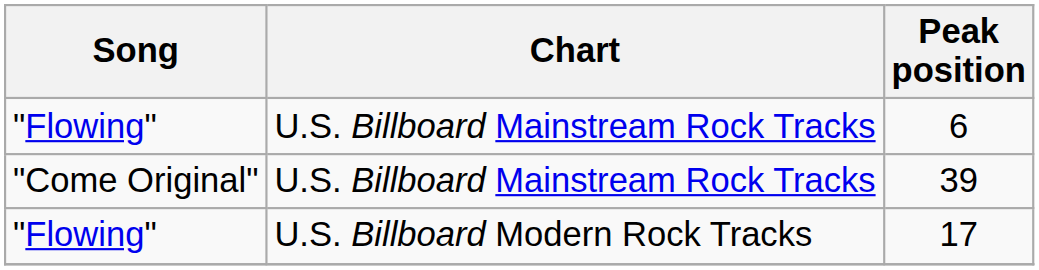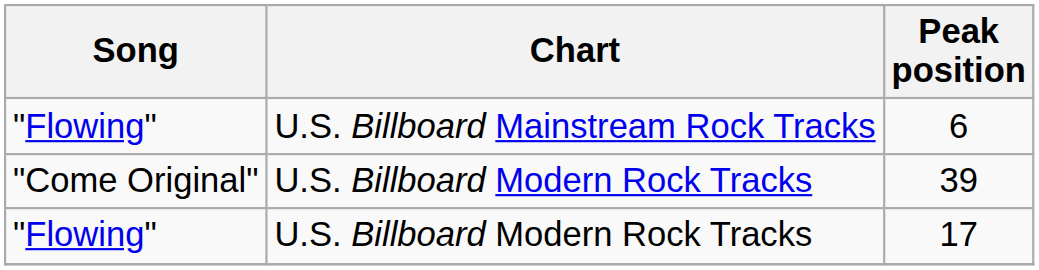39 | Chart: U.S. Billboard Mainstream Rock Tracks -> U.S. Billboard Modern Rock Tracks
